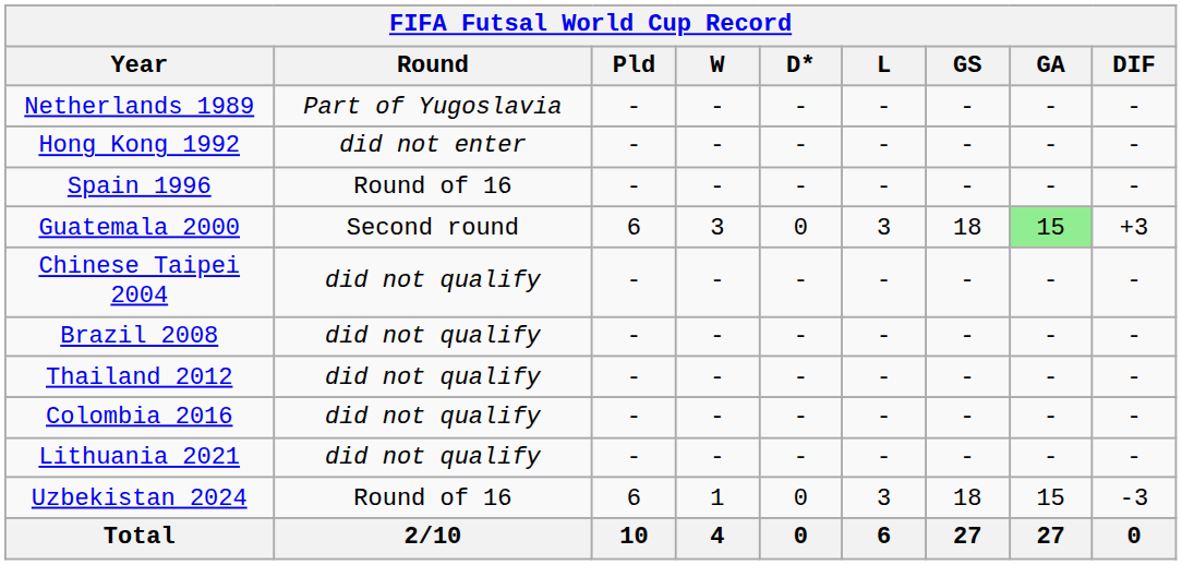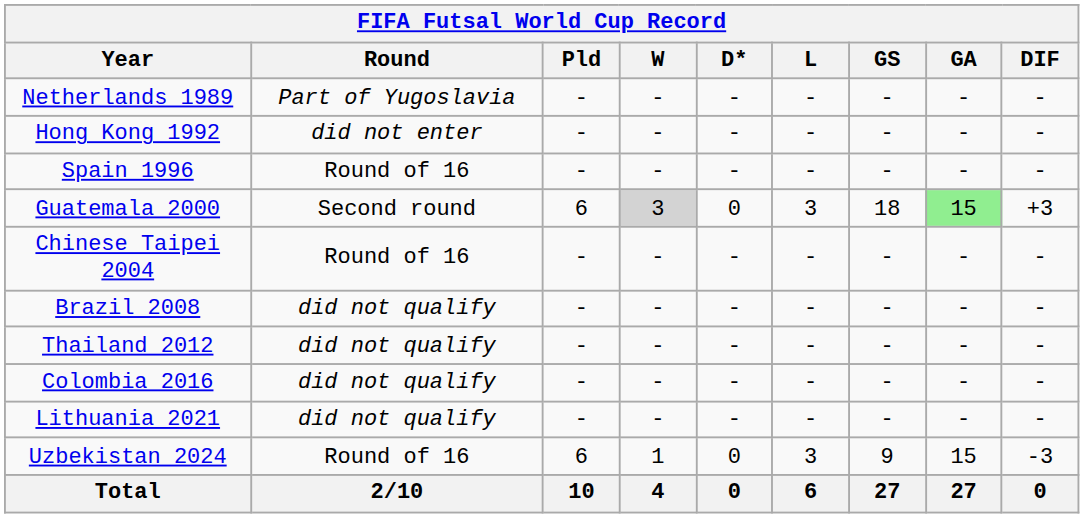Guatemala 2000 | W: no background -> lightgrey background
Chinese Taipei 2004 | Round: did not qualify -> Round of 16
Uzbekistan 2024 | GS: 18 -> 9
